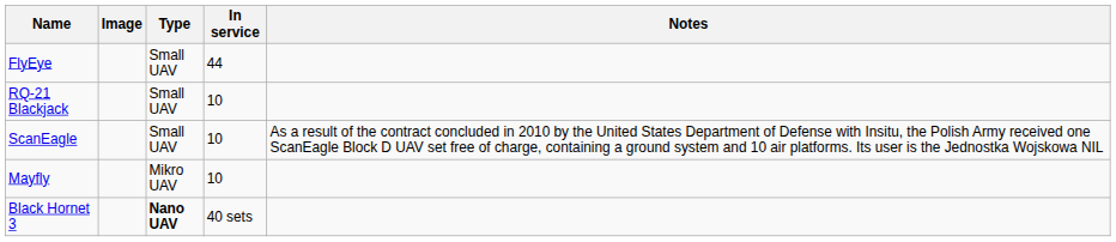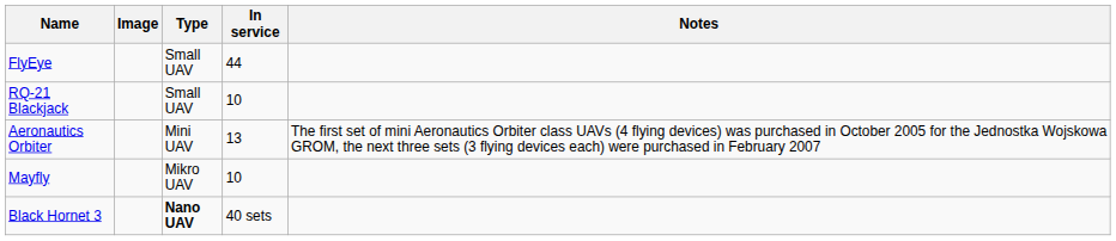- row: ScanEagle | Small UAV | 10 | As a result of the contract concluded in 2010 by the United States Department of Defense with Insitu, the Polish Army received one ScanEagle Block D UAV set free of charge, containing a ground system and 10 air platforms. Its user is the Jednostka Wojskowa NIL
+ row: Aeronautics Orbiter | Mini UAV | 13 | The first set of mini Aeronautics Orbiter class UAVs (4 flying devices) was purchased in October 2005 for the Jednostka Wojskowa GROM, the next three sets (3 flying devices each) were purchased in February 2007
